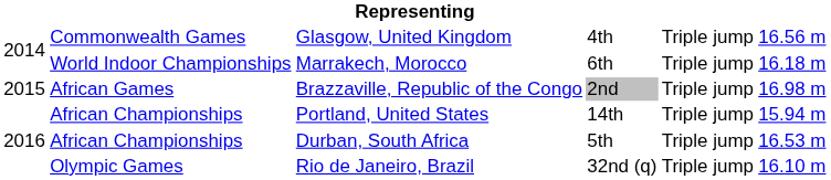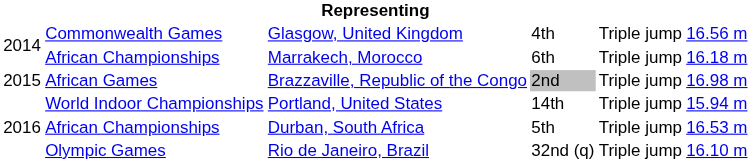Marrakech, Morocco | column 2: World Indoor Championships -> African Championships
Portland, United States | column 2: African Championships -> World Indoor Championships
